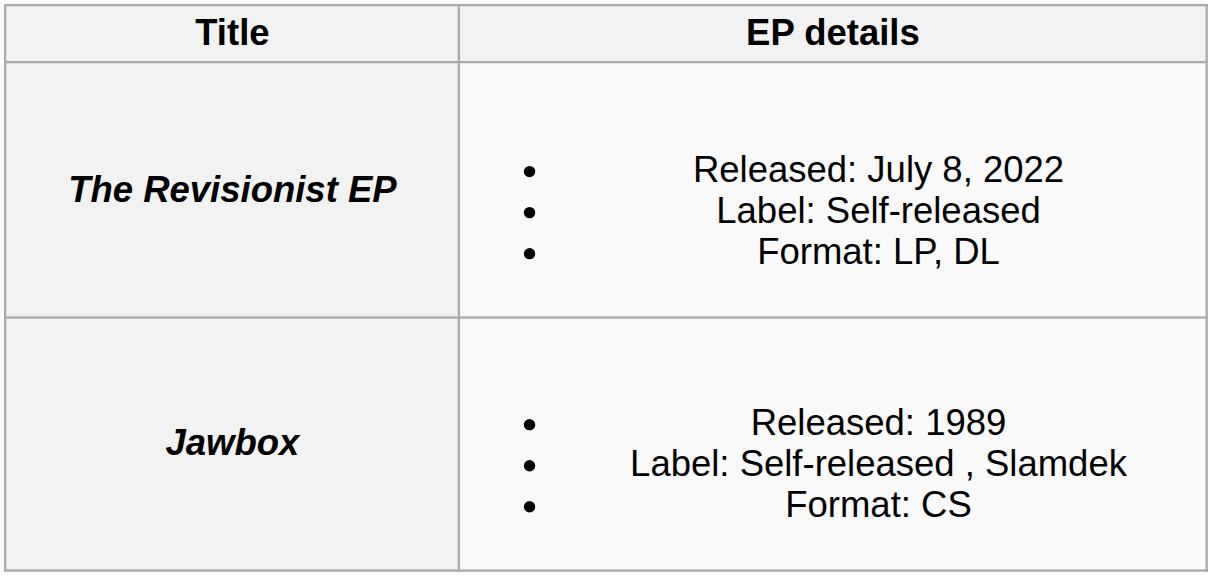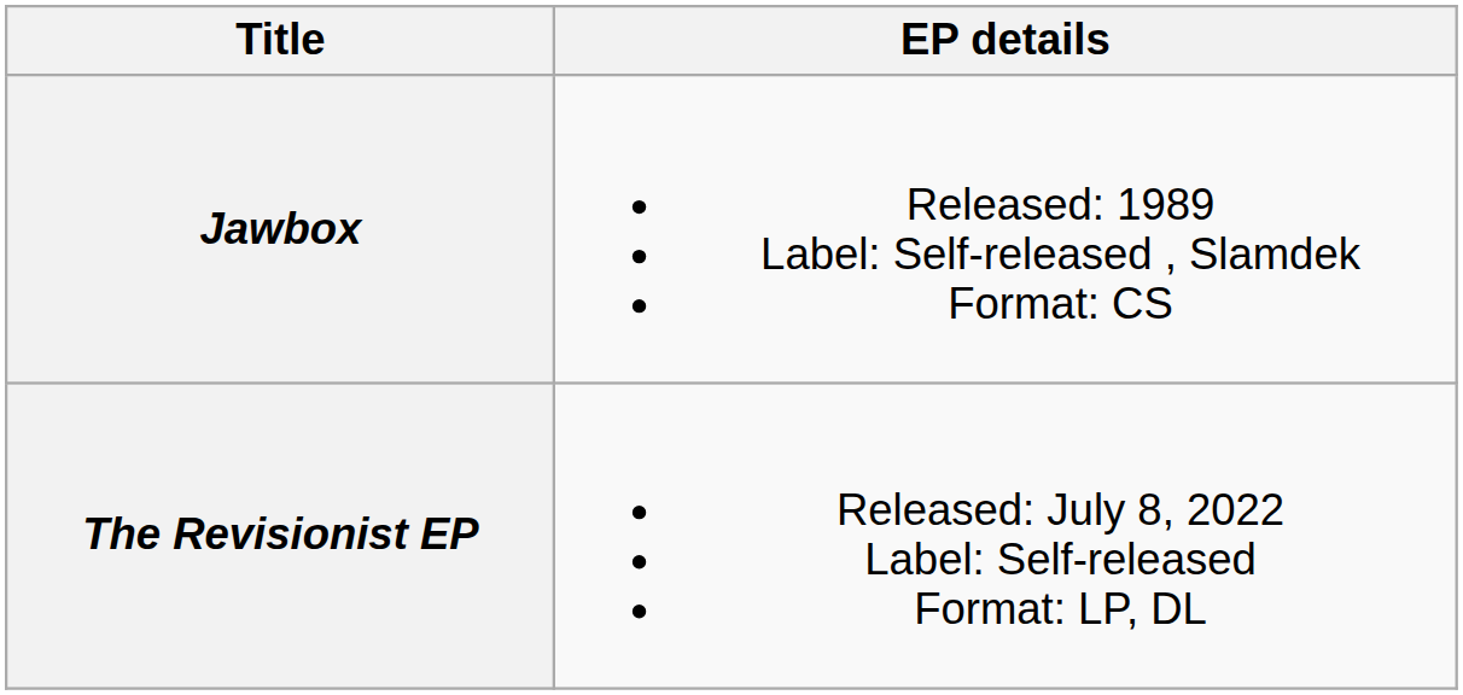rows swapped: Jawbox <-> The Revisionist EP
